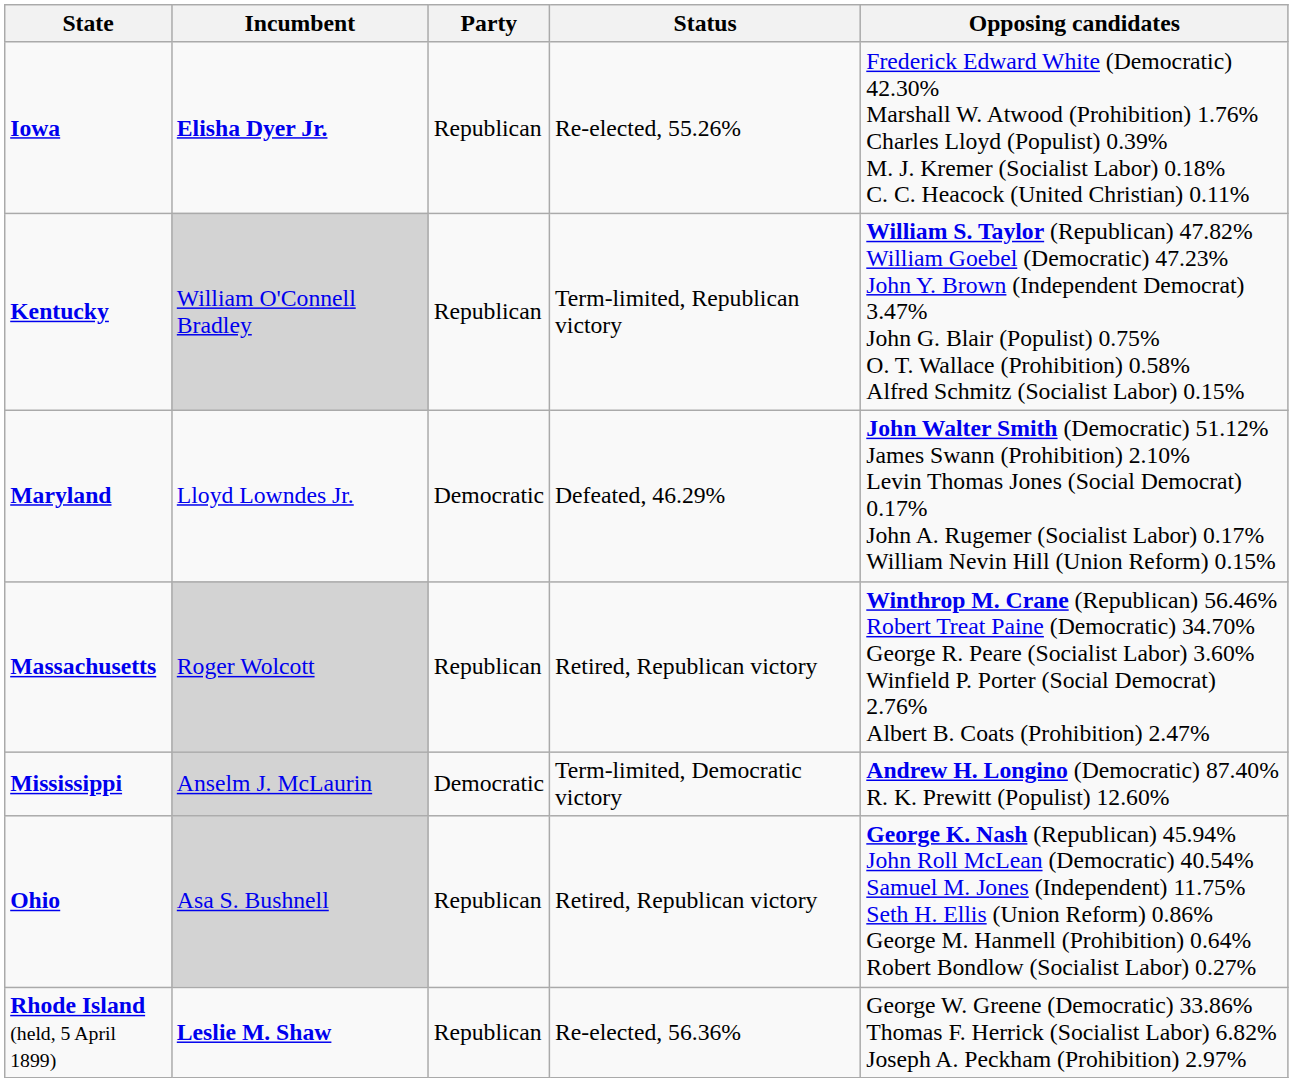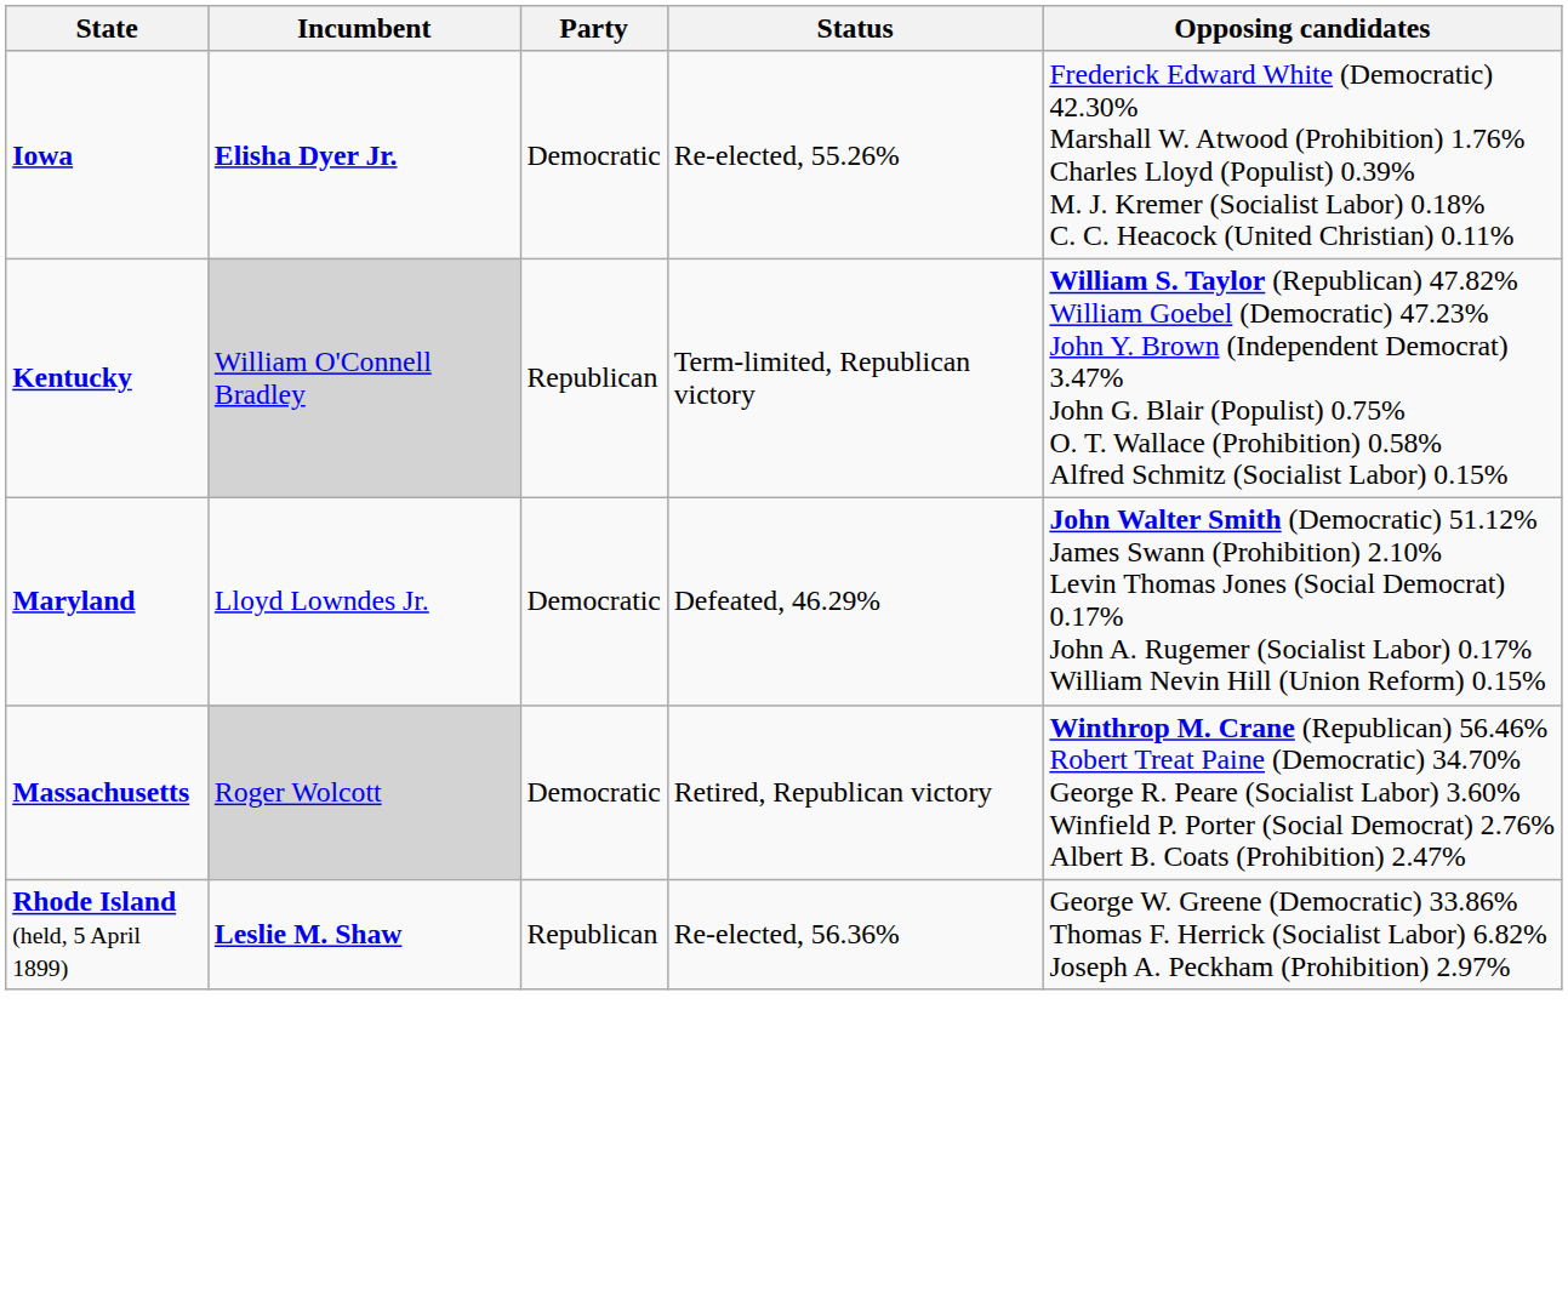Iowa | Party: Republican -> Democratic
Massachusetts | Party: Republican -> Democratic
- row: Mississippi | Anselm J. McLaurin | Democratic | Term-limited, Democratic victory | Andrew H. Longino (Democratic) 87.40% R. K. Prewitt (Populist) 12.60%
- row: Ohio | Asa S. Bushnell | Republican | Retired, Republican victory | George K. Nash (Republican) 45.94% John Roll McLean (Democratic) 40.54% Samuel M. Jones (Independent) 11.75% Seth H. Ellis (Union Reform) 0.86% George M. Hanmell (Prohibition) 0.64% Robert Bondlow (Socialist Labor) 0.27%
